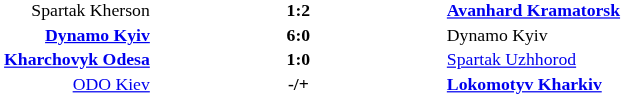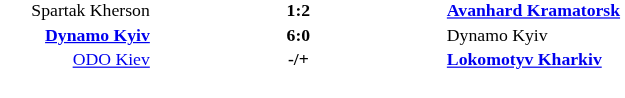- row: Kharchovyk Odesa | 1:0 | Spartak Uzhhorod
